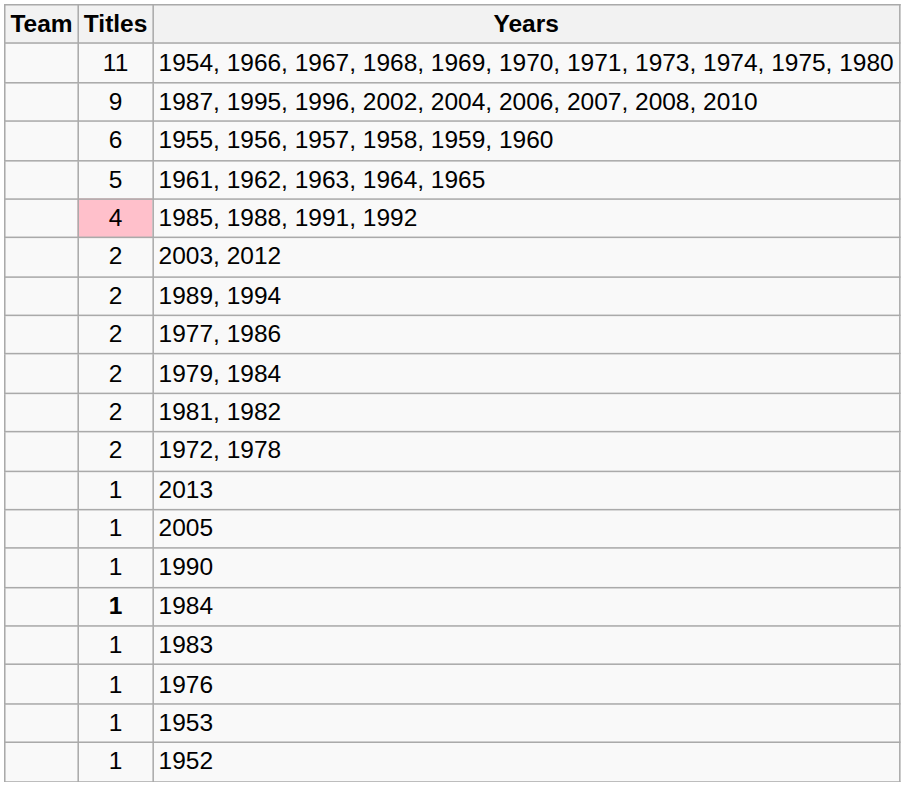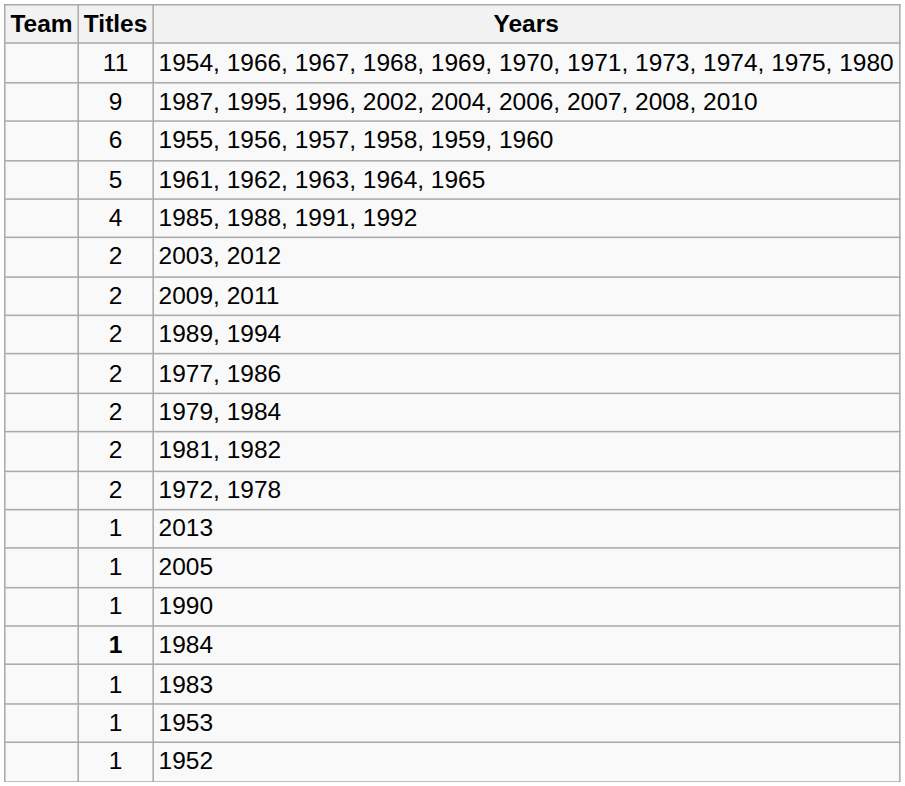1985, 1988, 1991, 1992 | Titles: pink background -> no background
+ row: 2 | 2009, 2011
- row: 1 | 1976
